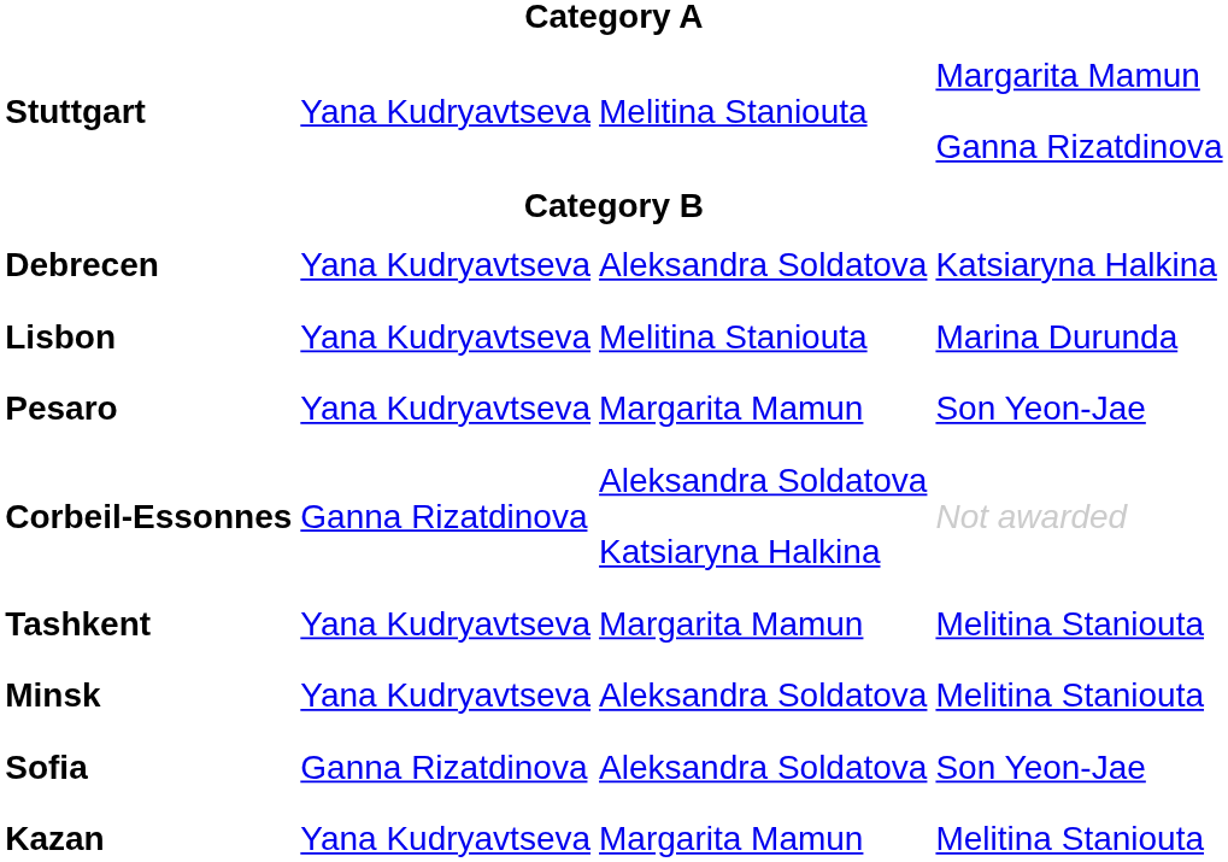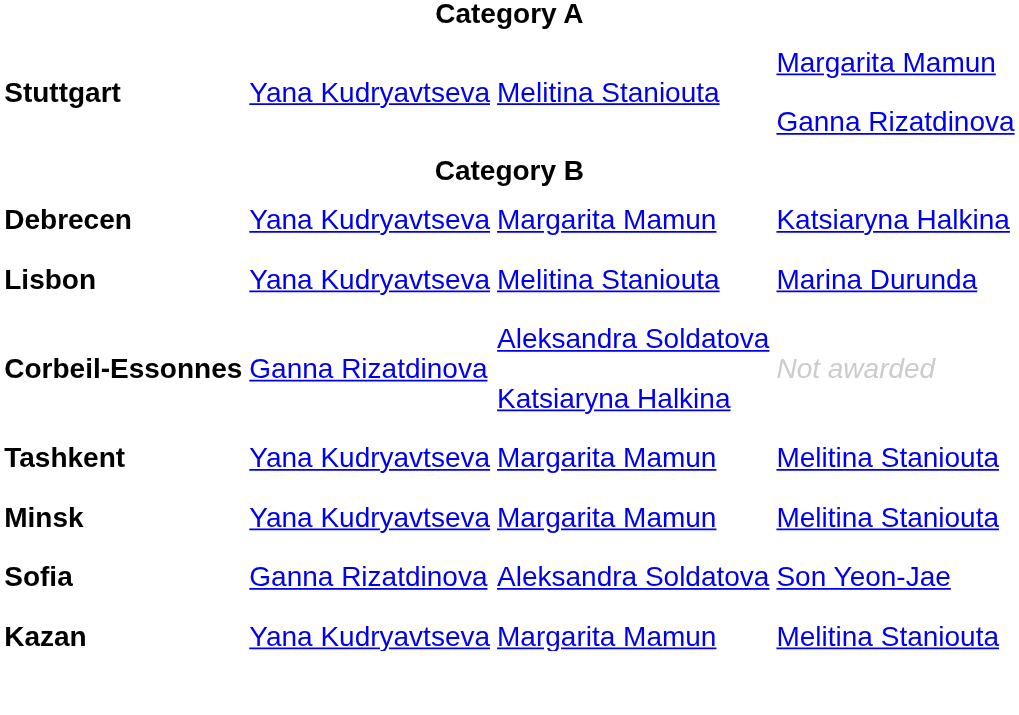Debrecen | column 3: Aleksandra Soldatova -> Margarita Mamun
- row: Pesaro | Yana Kudryavtseva | Margarita Mamun | Son Yeon-Jae
Minsk | column 3: Aleksandra Soldatova -> Margarita Mamun
